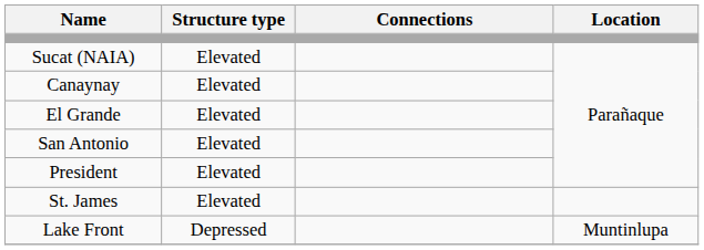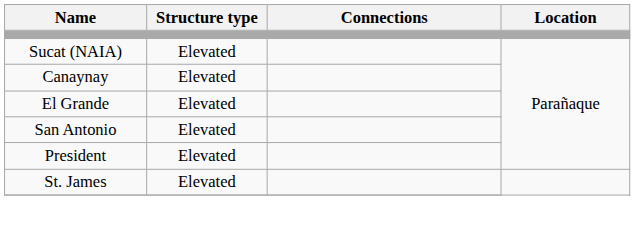- row: Lake Front | Depressed | Muntinlupa
